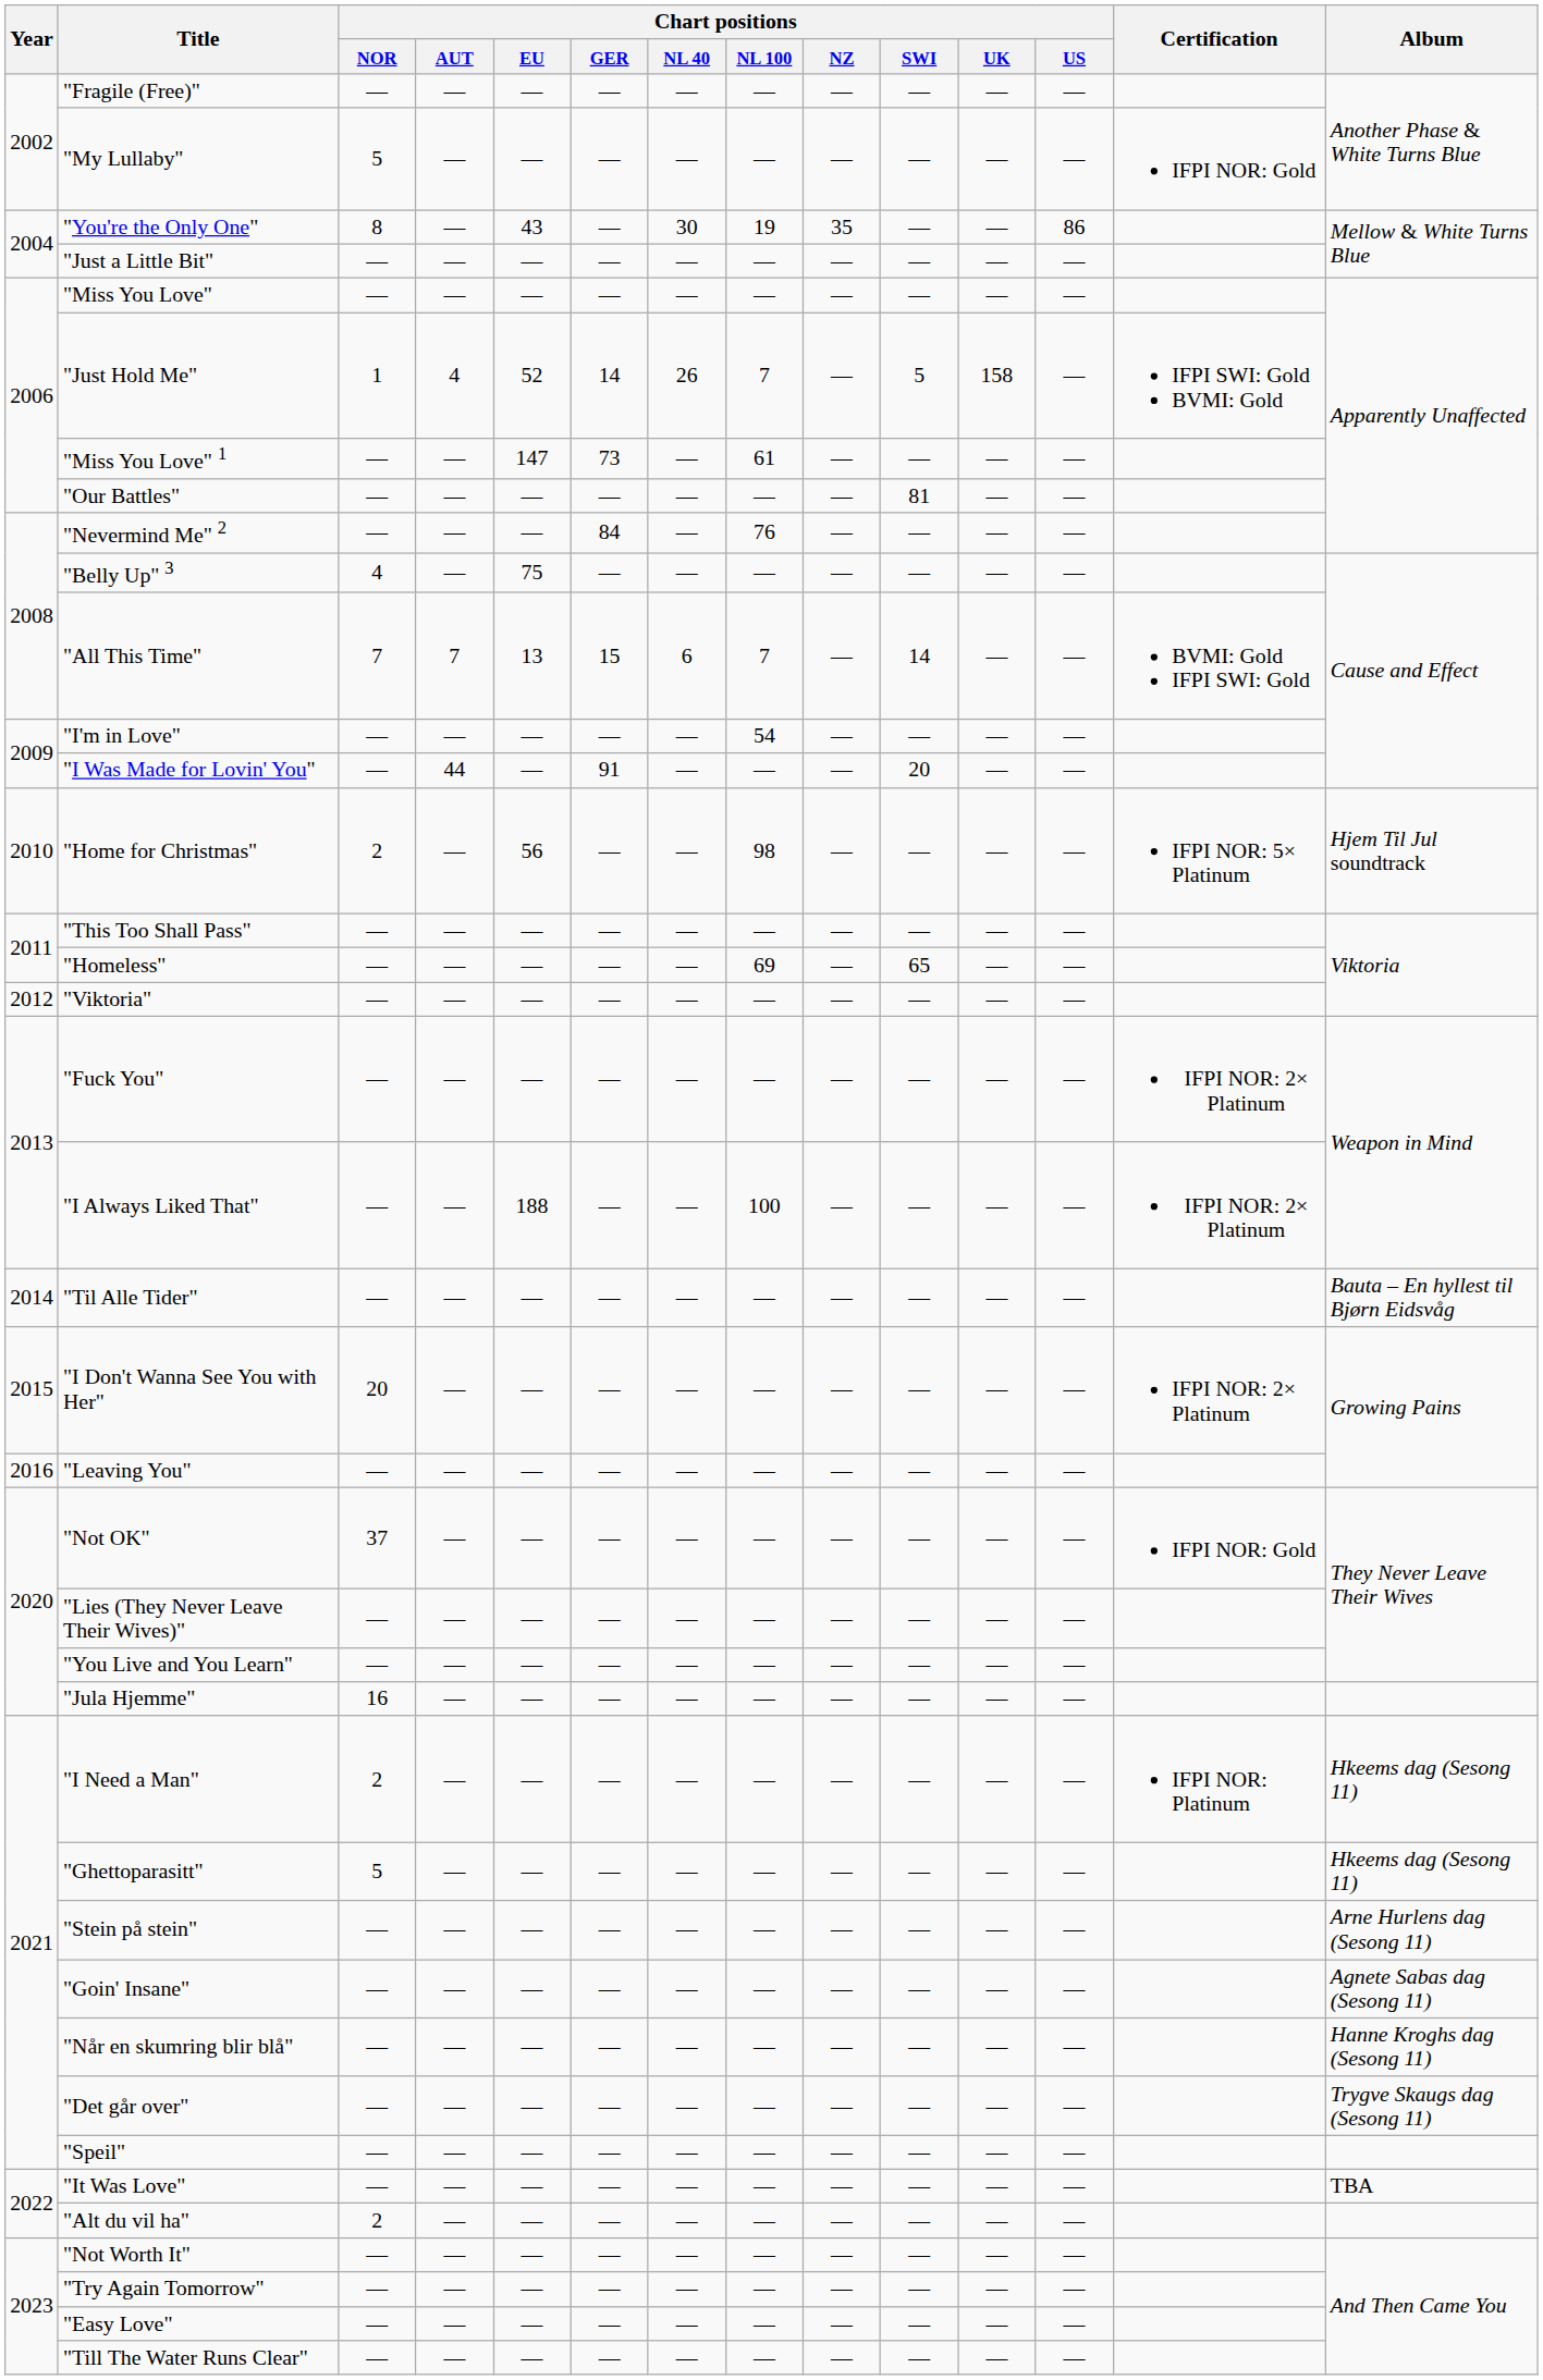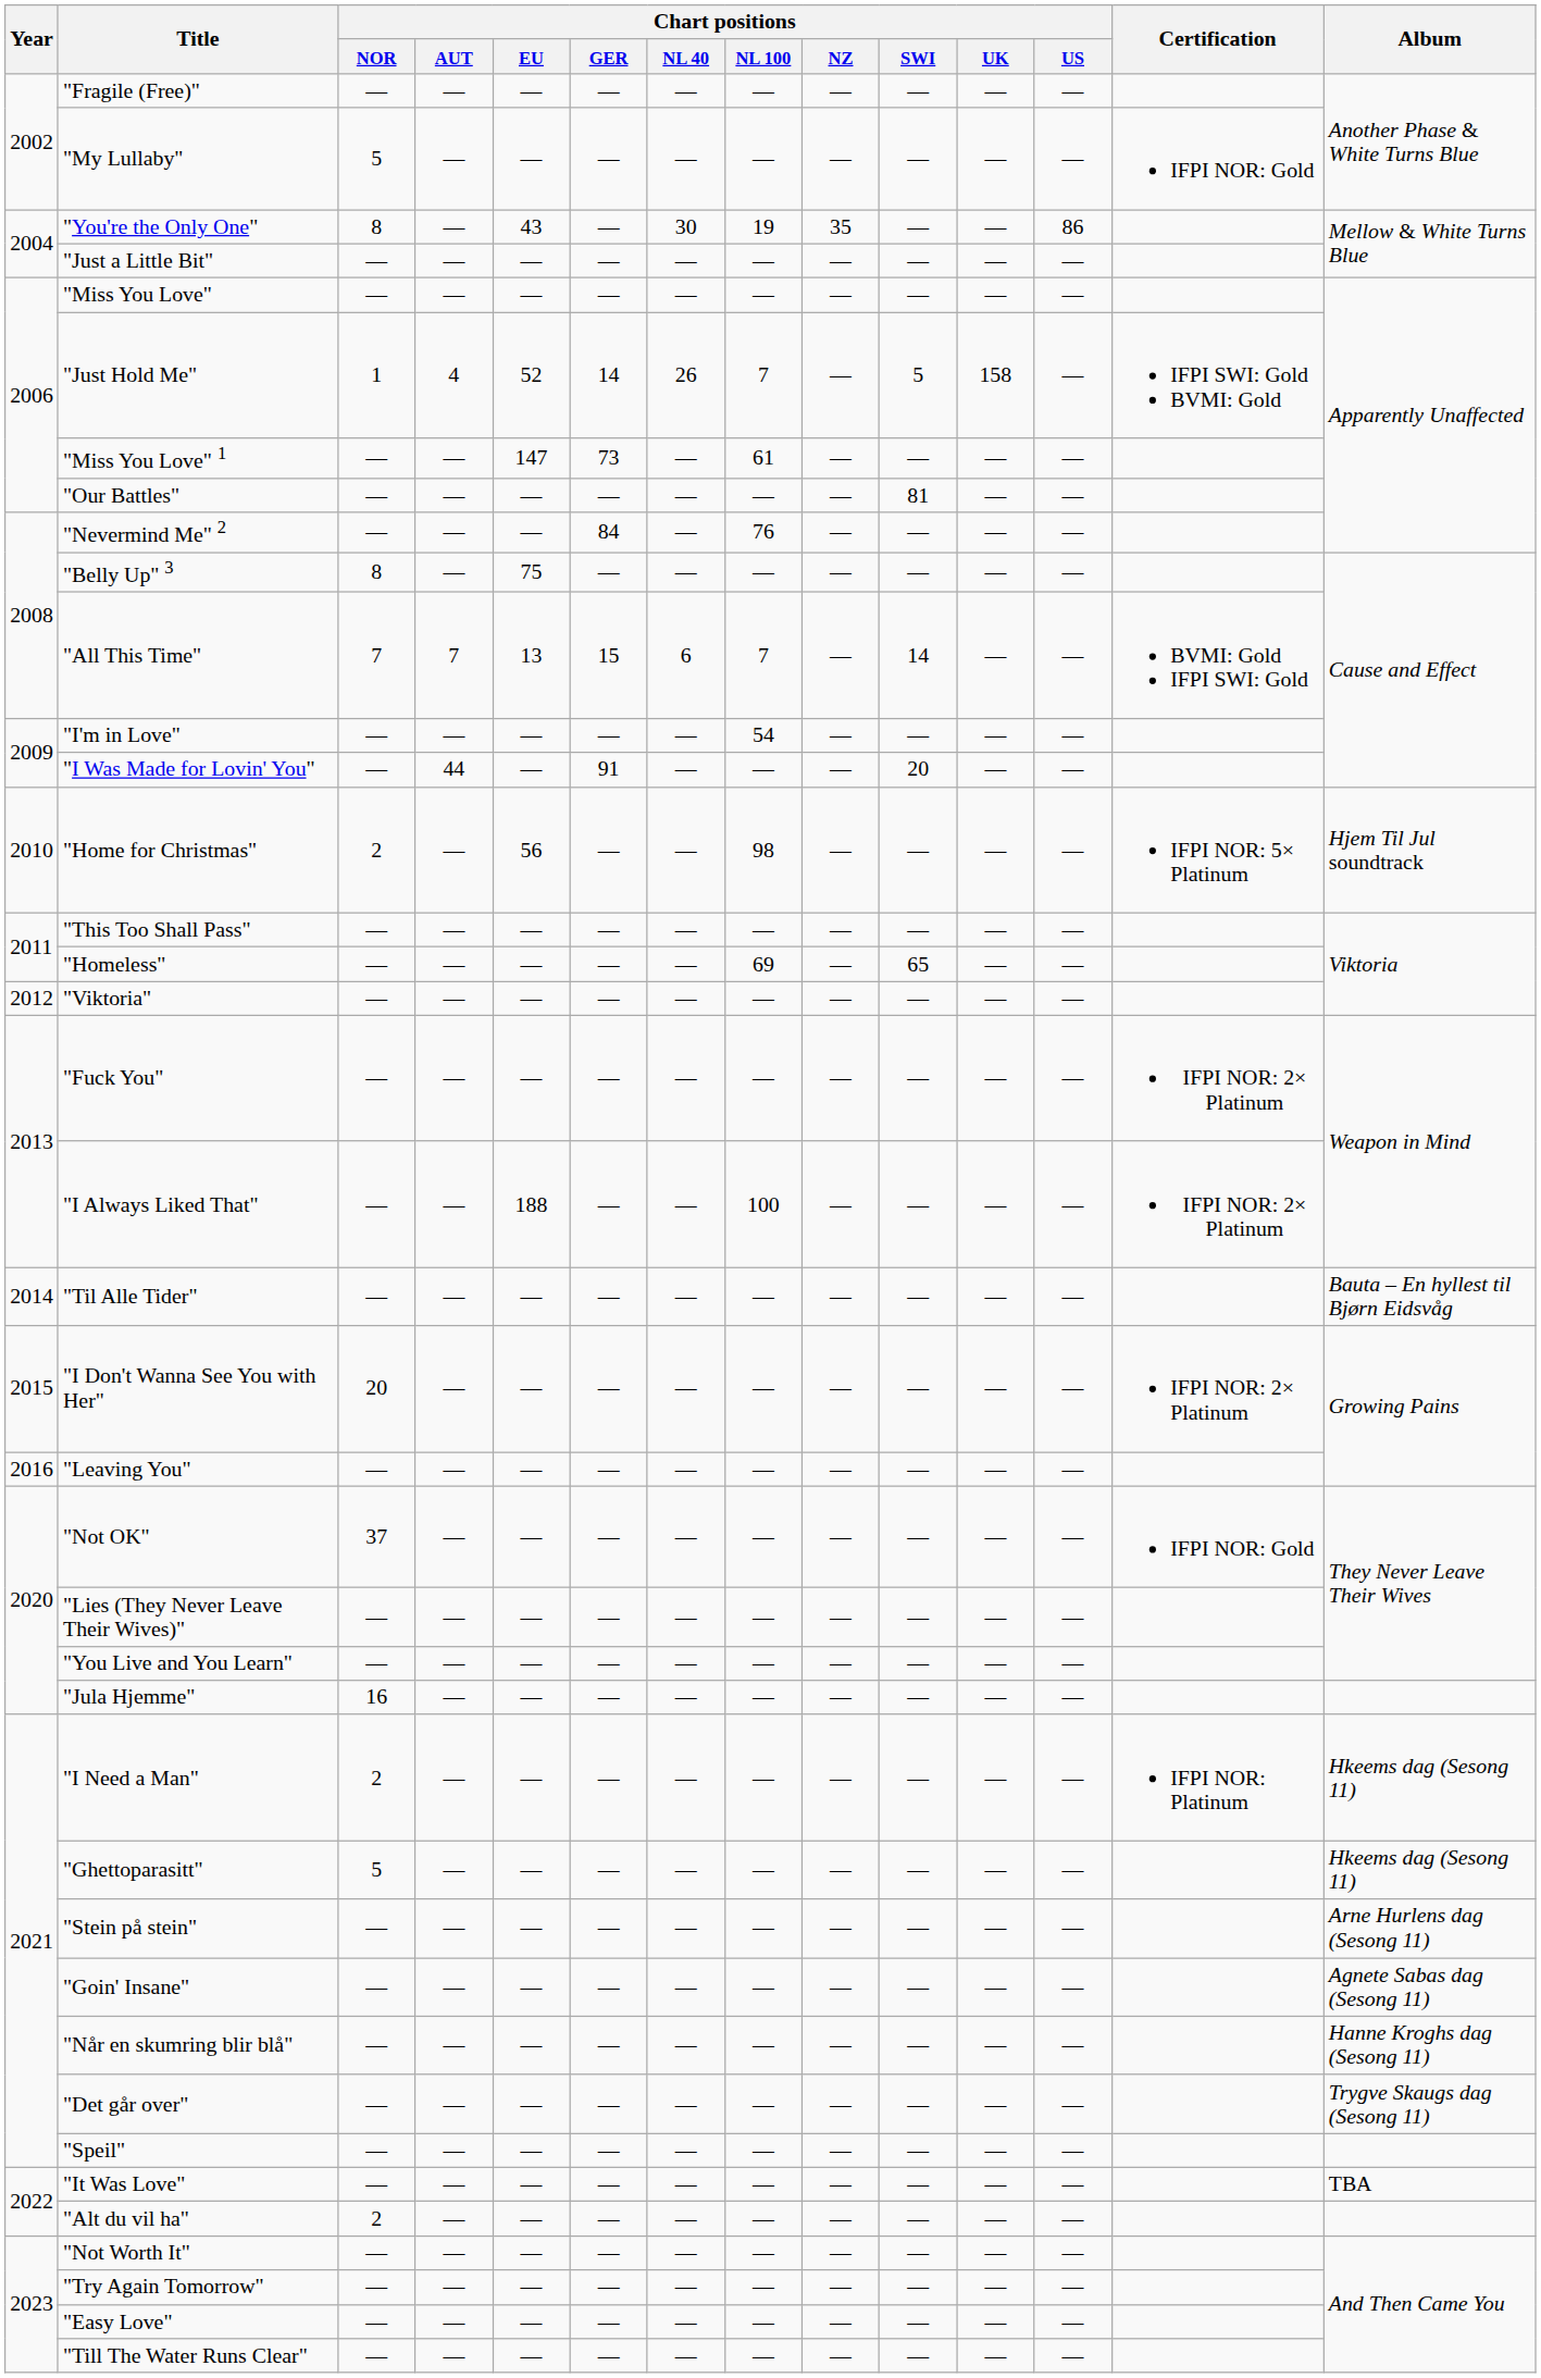"Belly Up" 3 | Chart positions / NOR: 4 -> 8
